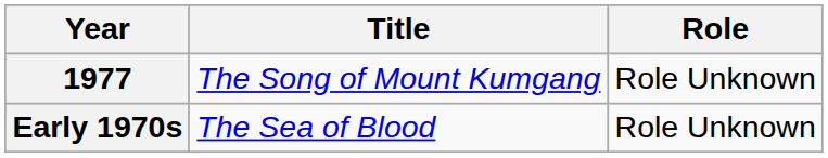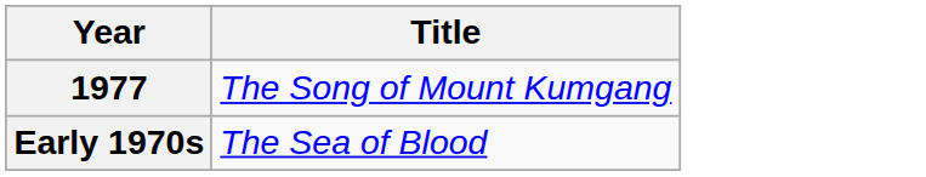- column: Role | Role Unknown | Role Unknown
